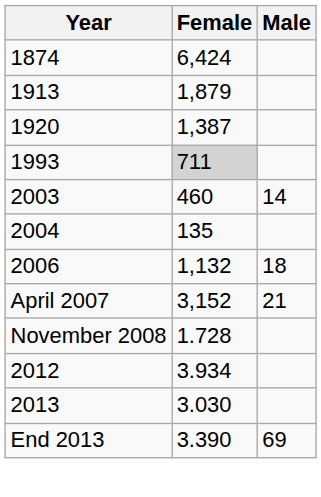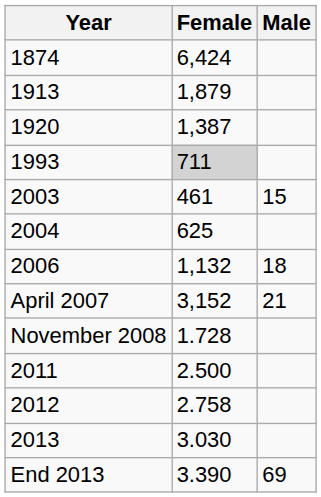2003 | Female: 460 -> 461
2003 | Male: 14 -> 15
2004 | Female: 135 -> 625
+ row: 2011 | 2.500
2012 | Female: 3.934 -> 2.758
